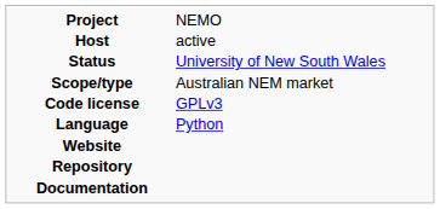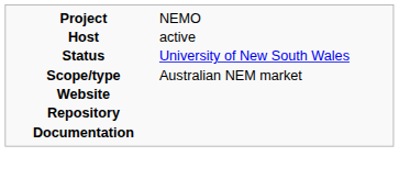- row: Code license | GPLv3
- row: Language | Python
